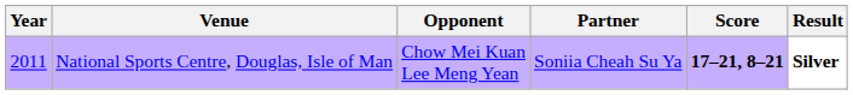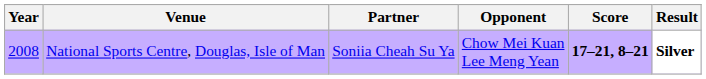columns swapped: Partner <-> Opponent
National Sports Centre, Douglas, Isle of Man | Year: 2011 -> 2008
